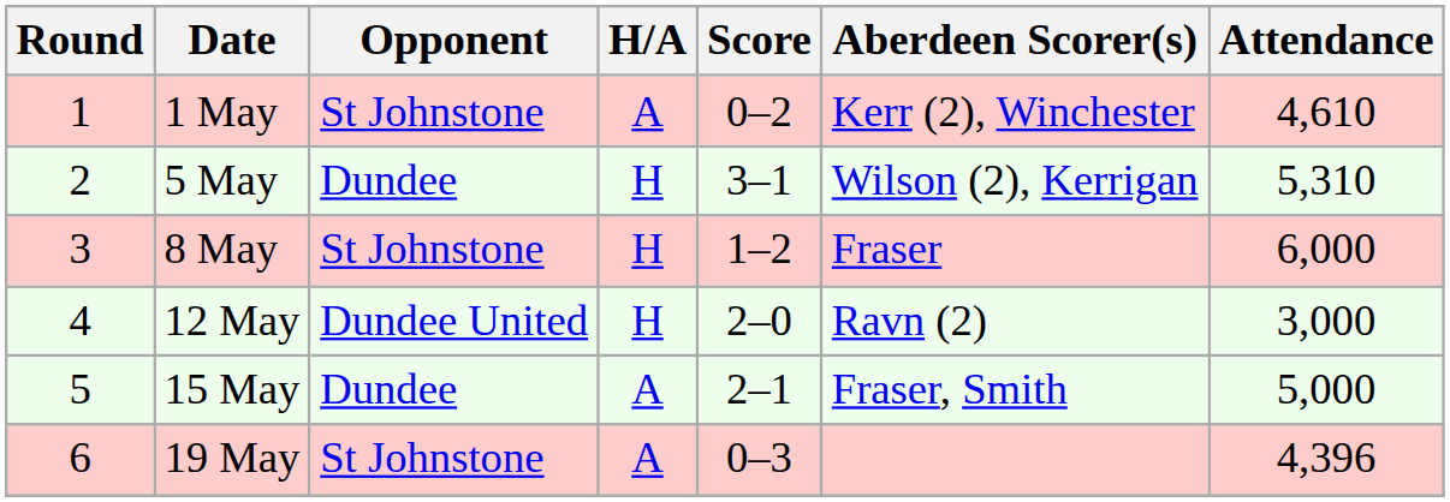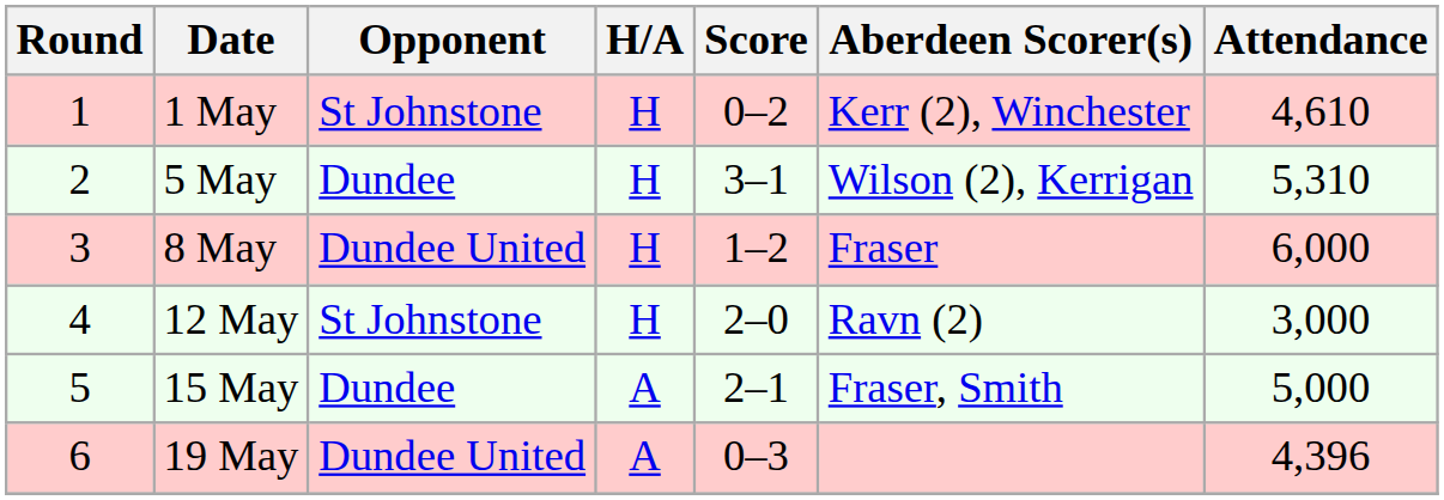1 May | H/A: A -> H
8 May | Opponent: St Johnstone -> Dundee United
12 May | Opponent: Dundee United -> St Johnstone
19 May | Opponent: St Johnstone -> Dundee United
